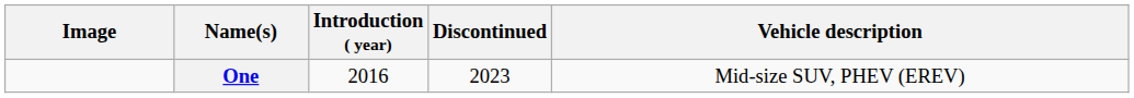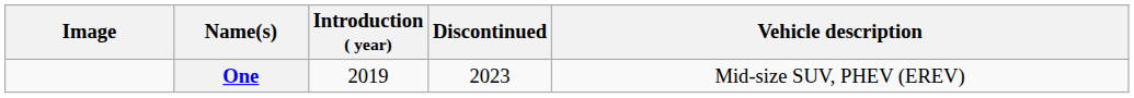One | Introduction ( year): 2016 -> 2019
